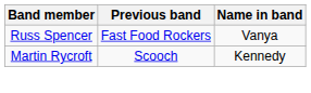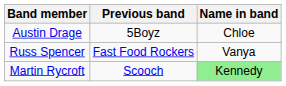+ row: Austin Drage | 5Boyz | Chloe
Martin Rycroft | Name in band: no background -> lightgreen background
